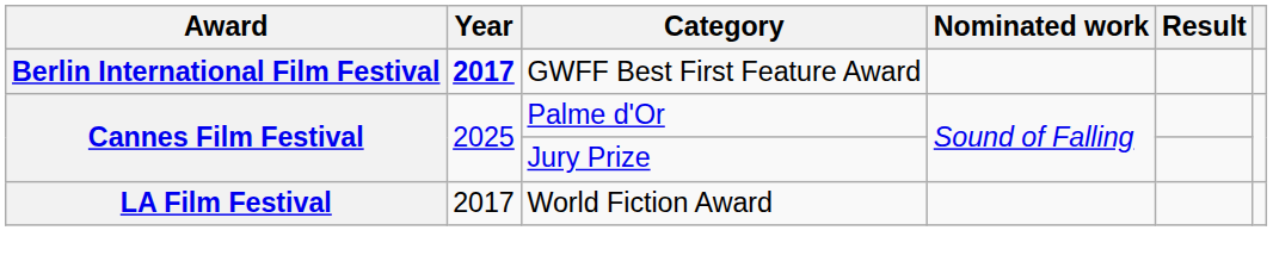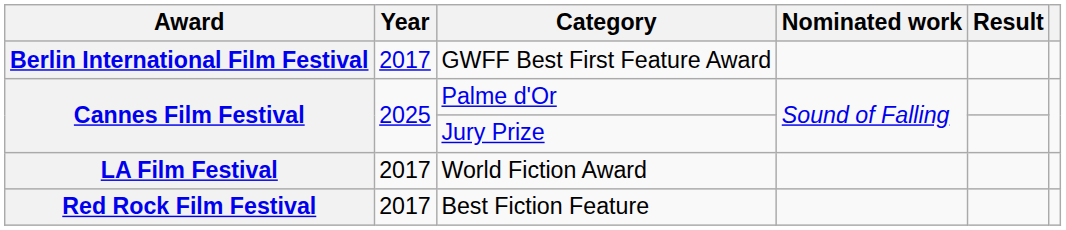GWFF Best First Feature Award | Year: bold -> normal
+ row: Red Rock Film Festival | 2017 | Best Fiction Feature
